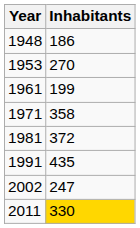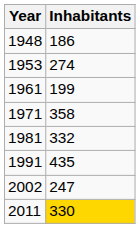1953 | Inhabitants: 270 -> 274
1981 | Inhabitants: 372 -> 332
